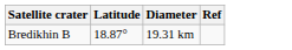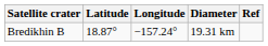+ column: Longitude | −157.24°
